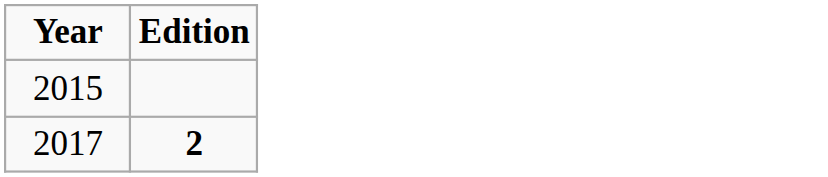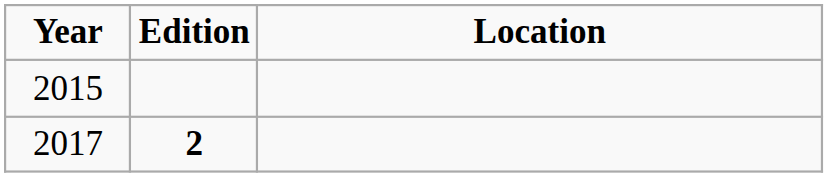+ column: Location
